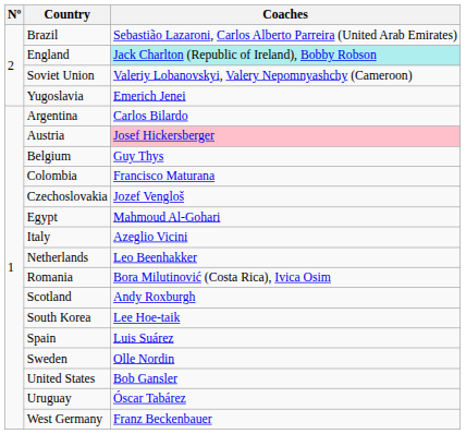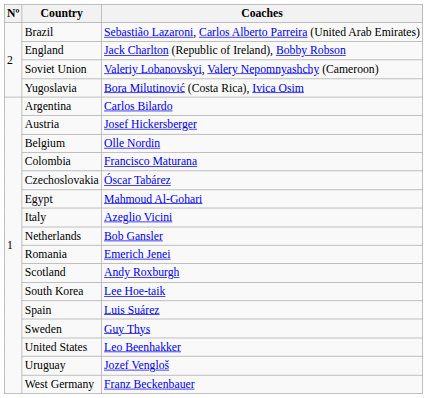England | Coaches: paleturquoise background -> no background
Yugoslavia | Coaches: Emerich Jenei -> Bora Milutinović (Costa Rica), Ivica Osim
Austria | Coaches: pink background -> no background
Belgium | Coaches: Guy Thys -> Olle Nordin
Czechoslovakia | Coaches: Jozef Vengloš -> Óscar Tabárez
Netherlands | Coaches: Leo Beenhakker -> Bob Gansler
Romania | Coaches: Bora Milutinović (Costa Rica), Ivica Osim -> Emerich Jenei
Sweden | Coaches: Olle Nordin -> Guy Thys
United States | Coaches: Bob Gansler -> Leo Beenhakker
Uruguay | Coaches: Óscar Tabárez -> Jozef Vengloš
